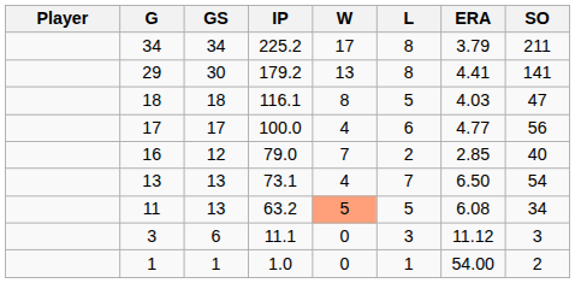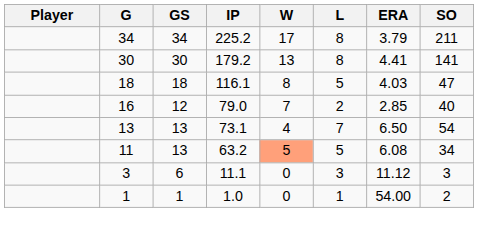179.2 | G: 29 -> 30
- row: 17 | 17 | 100.0 | 4 | 6 | 4.77 | 56
